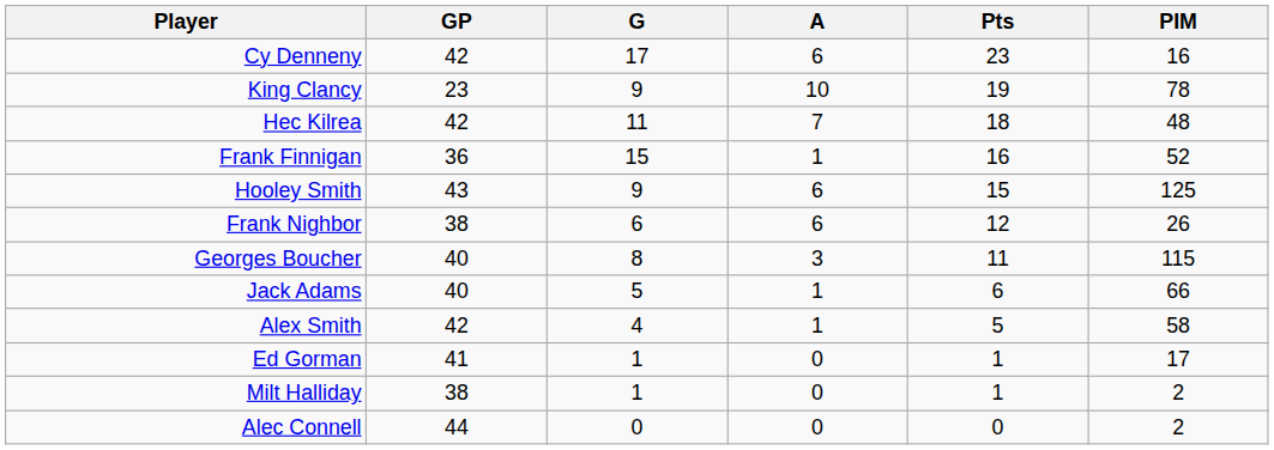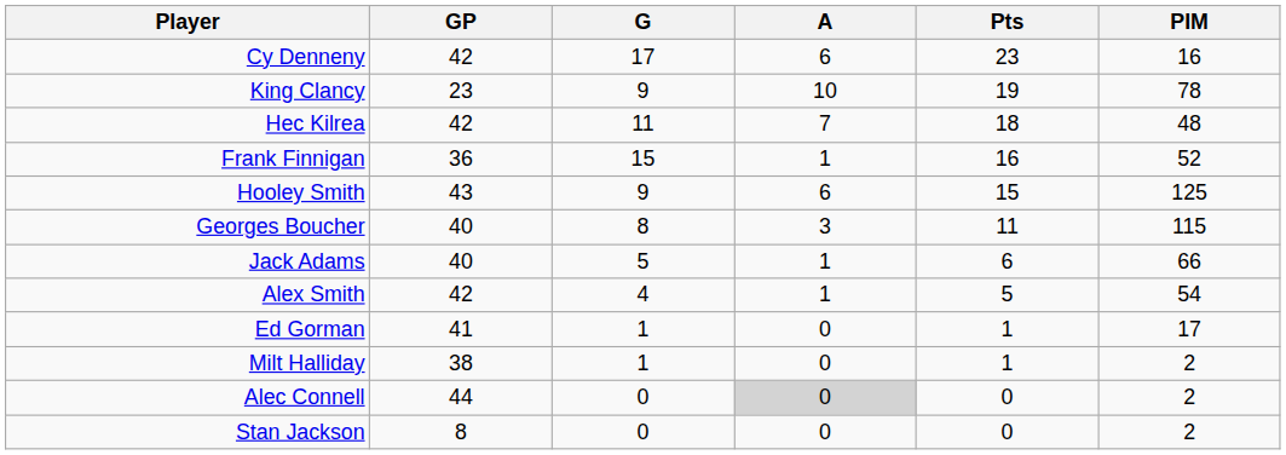- row: Frank Nighbor | 38 | 6 | 6 | 12 | 26
Alex Smith | PIM: 58 -> 54
Alec Connell | A: no background -> lightgrey background
+ row: Stan Jackson | 8 | 0 | 0 | 0 | 2
